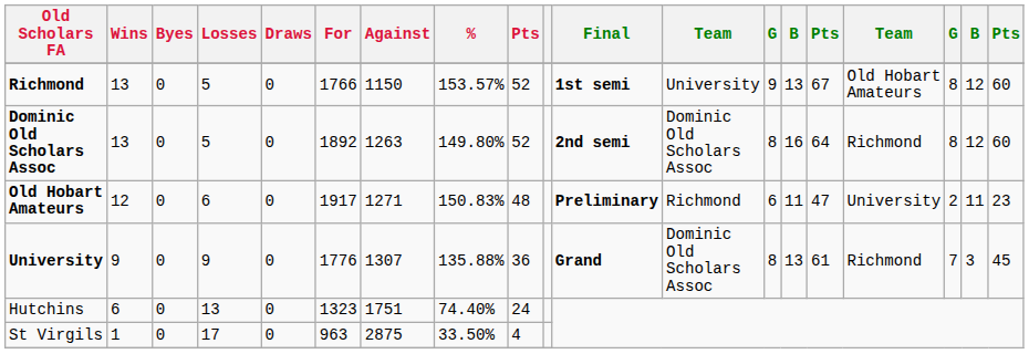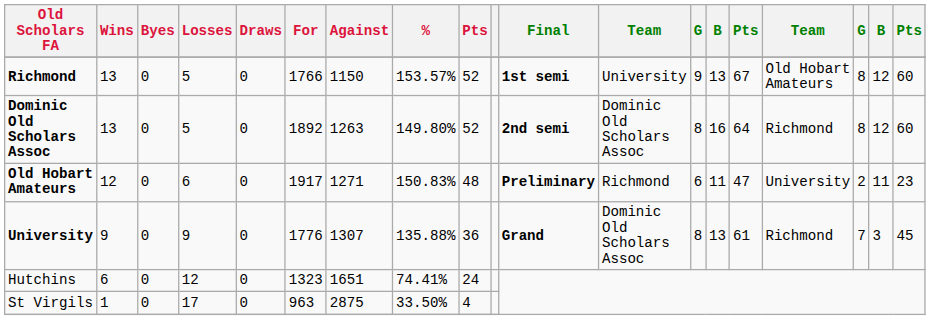Hutchins | Losses: 13 -> 12
Hutchins | Against: 1751 -> 1651
Hutchins | %: 74.40% -> 74.41%
